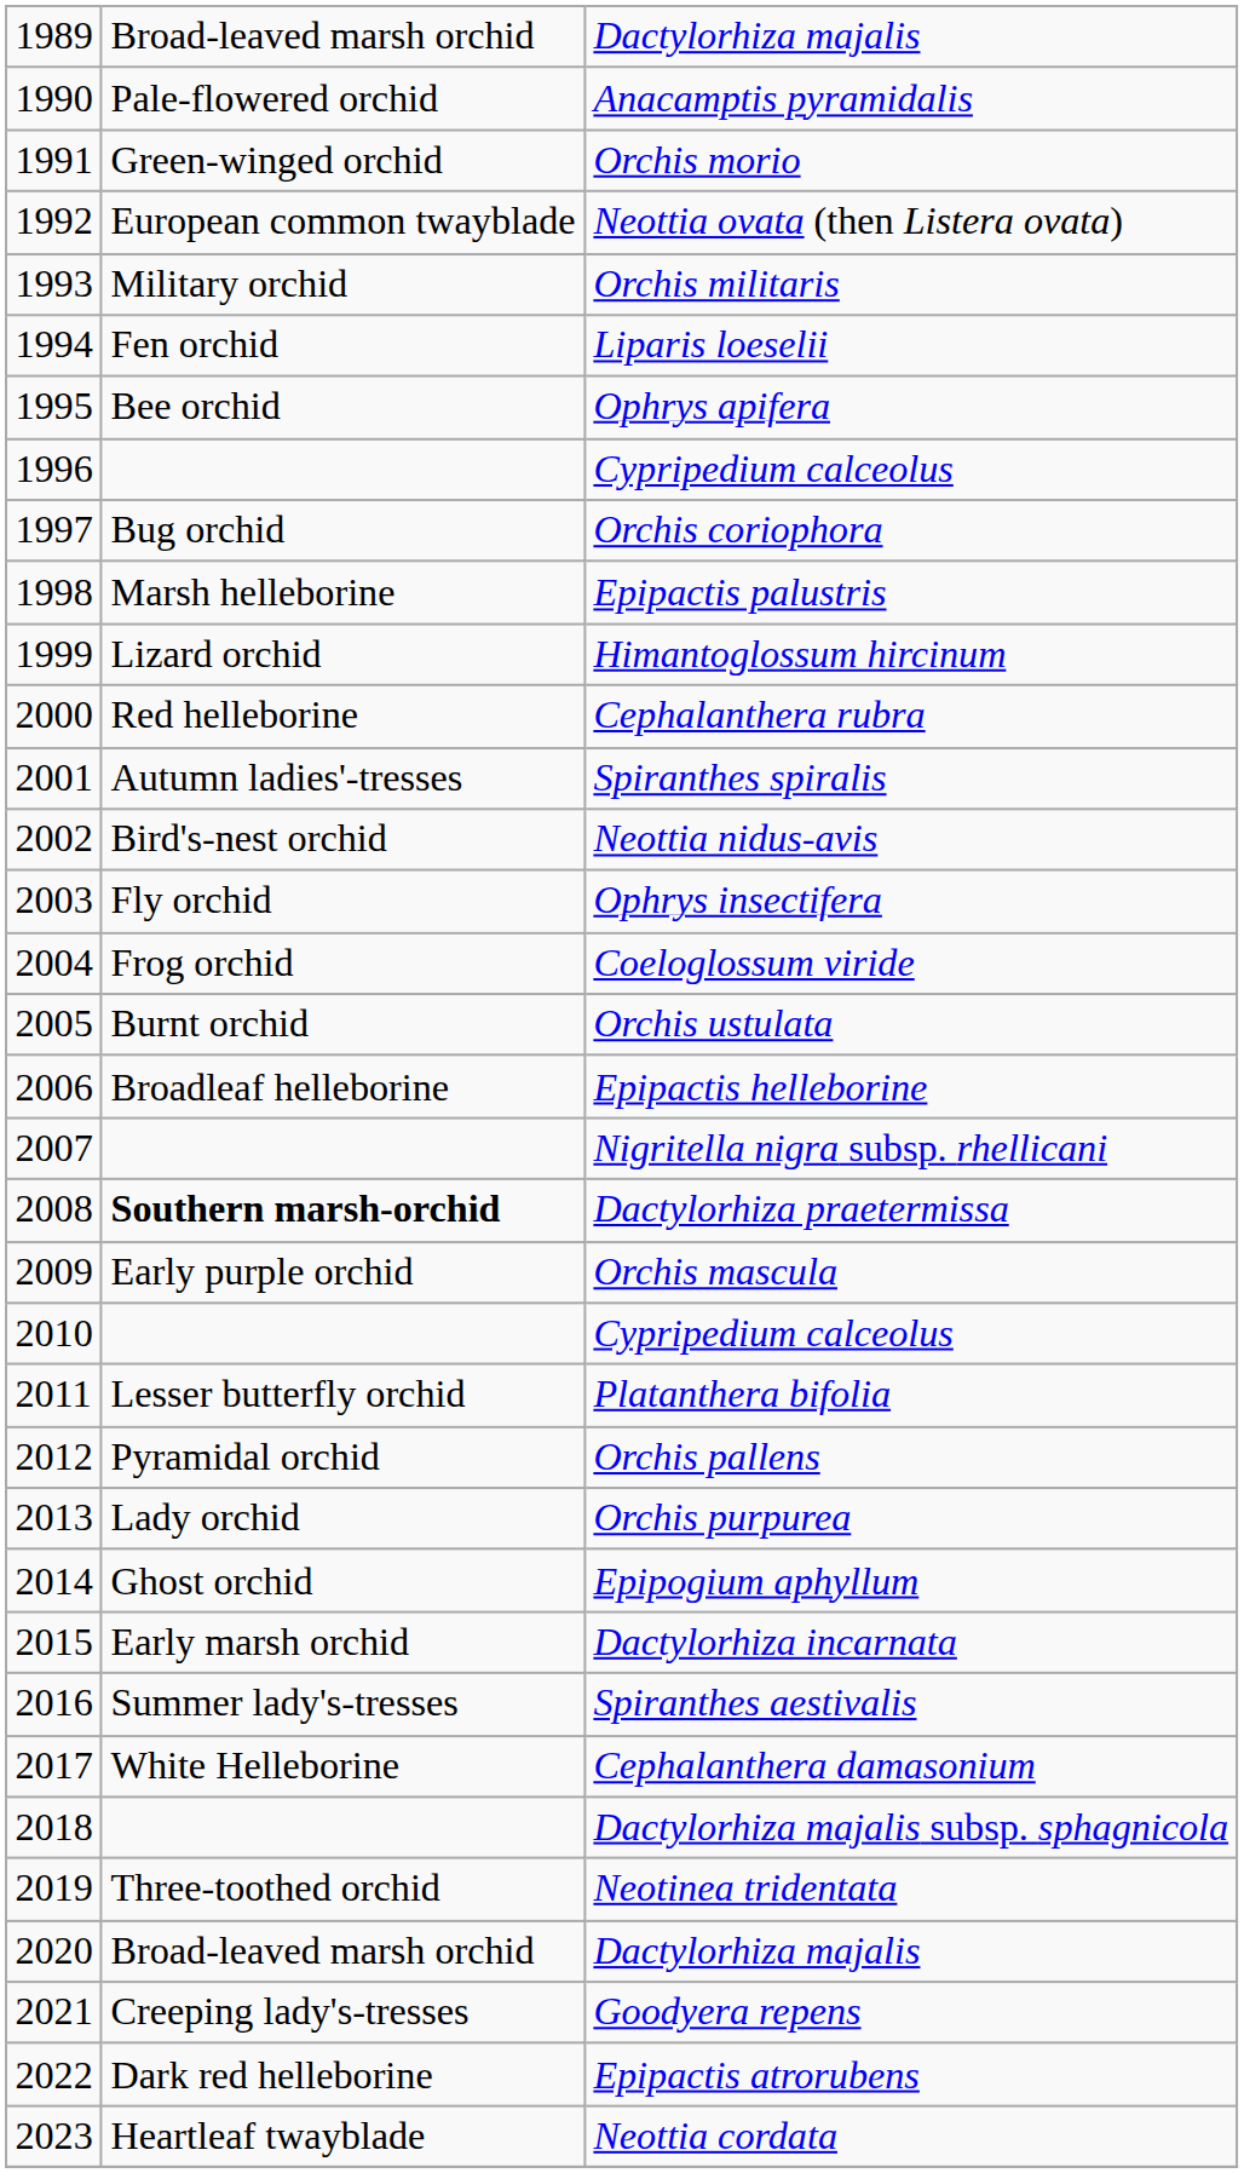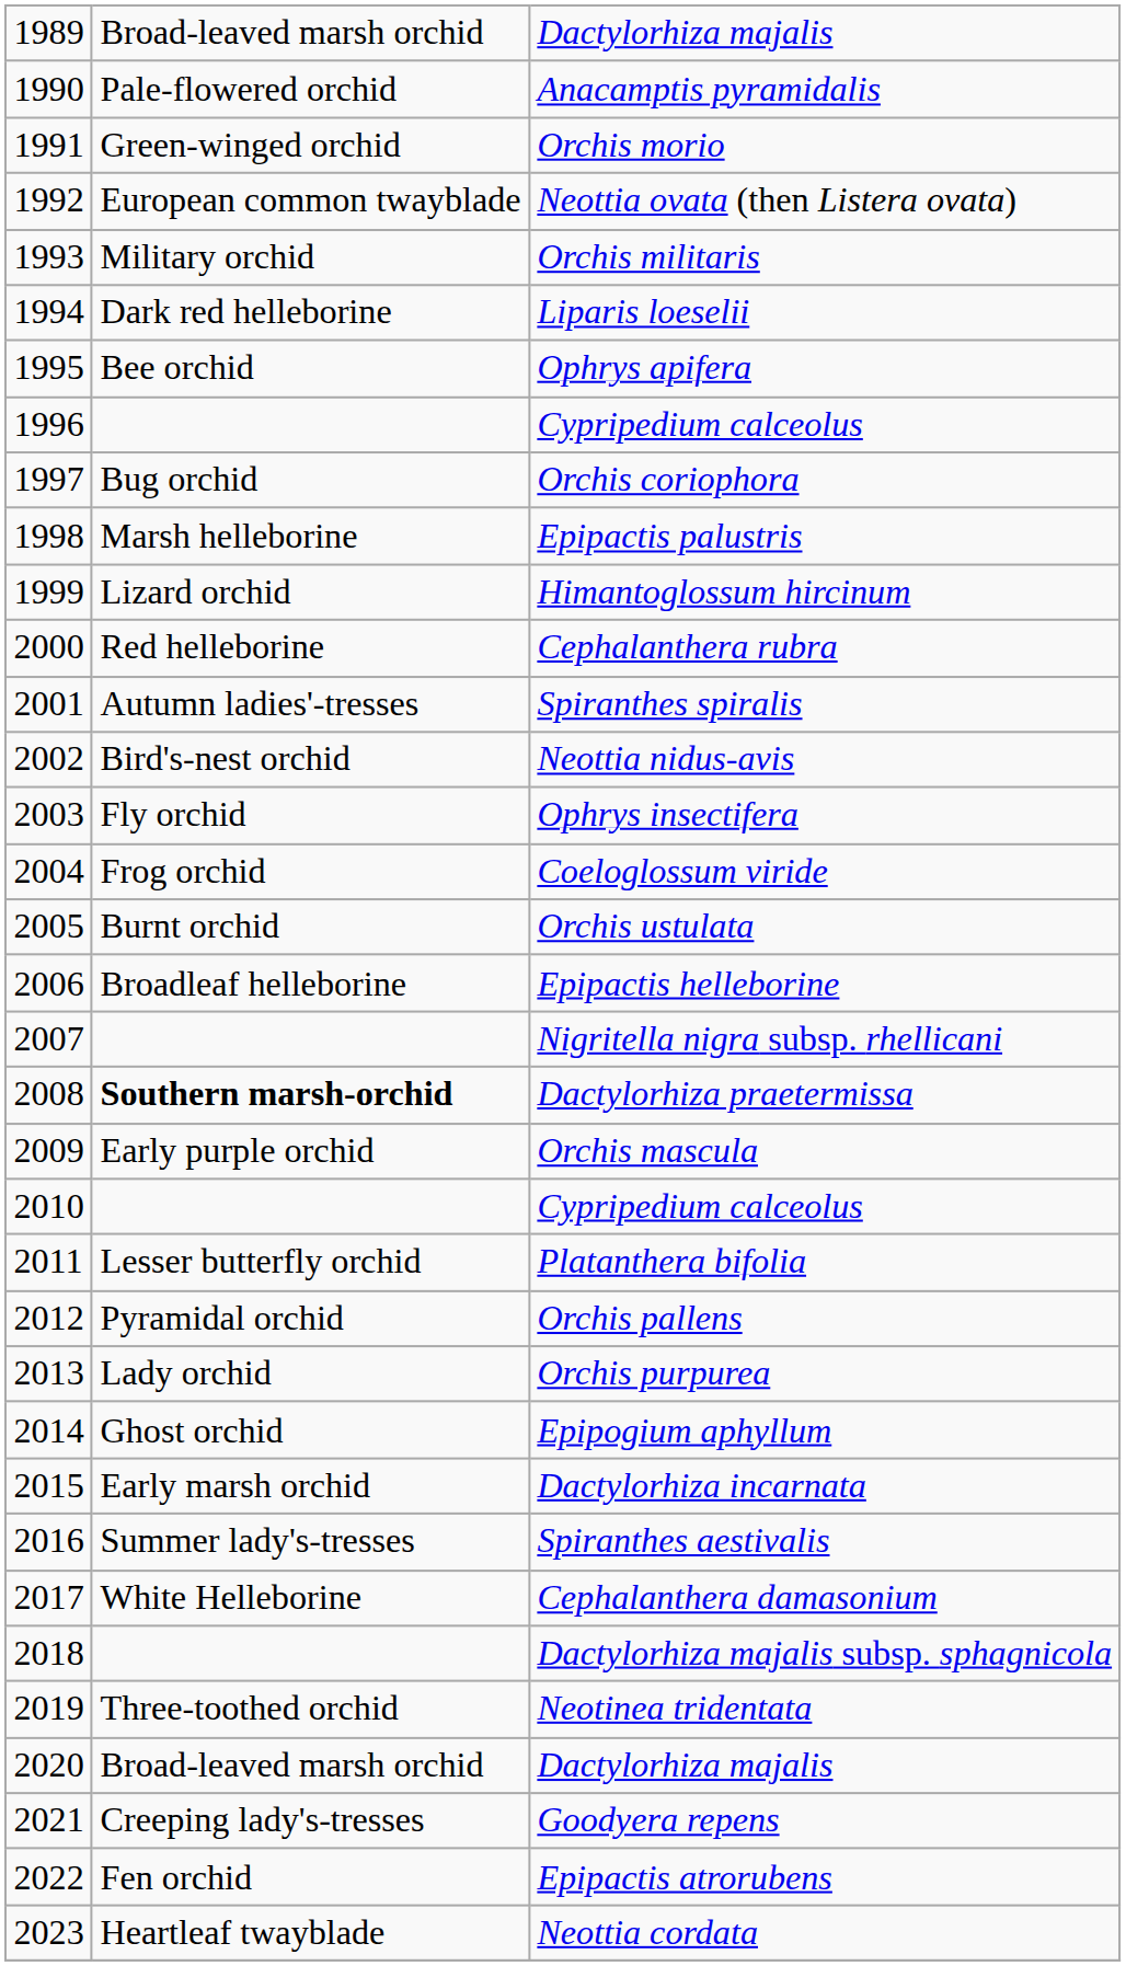Liparis loeselii | column 2: Fen orchid -> Dark red helleborine
Epipactis atrorubens | column 2: Dark red helleborine -> Fen orchid
